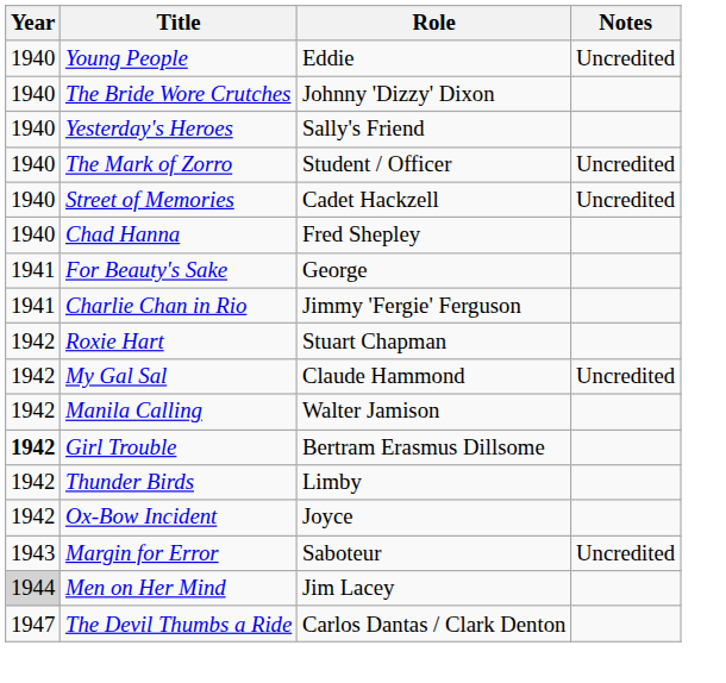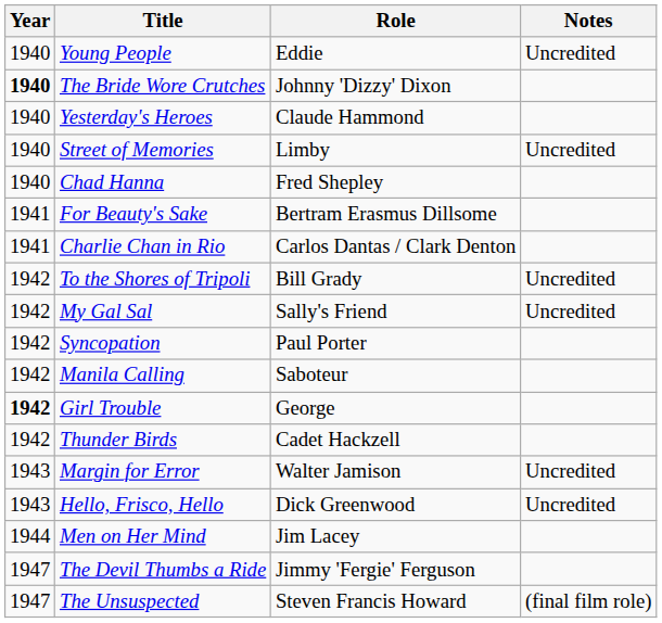The Bride Wore Crutches | Year: normal -> bold
Yesterday's Heroes | Role: Sally's Friend -> Claude Hammond
- row: 1940 | The Mark of Zorro | Student / Officer | Uncredited
Street of Memories | Role: Cadet Hackzell -> Limby
For Beauty's Sake | Role: George -> Bertram Erasmus Dillsome
Charlie Chan in Rio | Role: Jimmy 'Fergie' Ferguson -> Carlos Dantas / Clark Denton
- row: 1942 | Roxie Hart | Stuart Chapman
+ row: 1942 | To the Shores of Tripoli | Bill Grady | Uncredited
My Gal Sal | Role: Claude Hammond -> Sally's Friend
+ row: 1942 | Syncopation | Paul Porter
Manila Calling | Role: Walter Jamison -> Saboteur
Girl Trouble | Role: Bertram Erasmus Dillsome -> George
Thunder Birds | Role: Limby -> Cadet Hackzell
- row: 1942 | Ox-Bow Incident | Joyce
Margin for Error | Role: Saboteur -> Walter Jamison
+ row: 1943 | Hello, Frisco, Hello | Dick Greenwood | Uncredited
Men on Her Mind | Year: lightgrey background -> no background
The Devil Thumbs a Ride | Role: Carlos Dantas / Clark Denton -> Jimmy 'Fergie' Ferguson
+ row: 1947 | The Unsuspected | Steven Francis Howard | (final film role)
